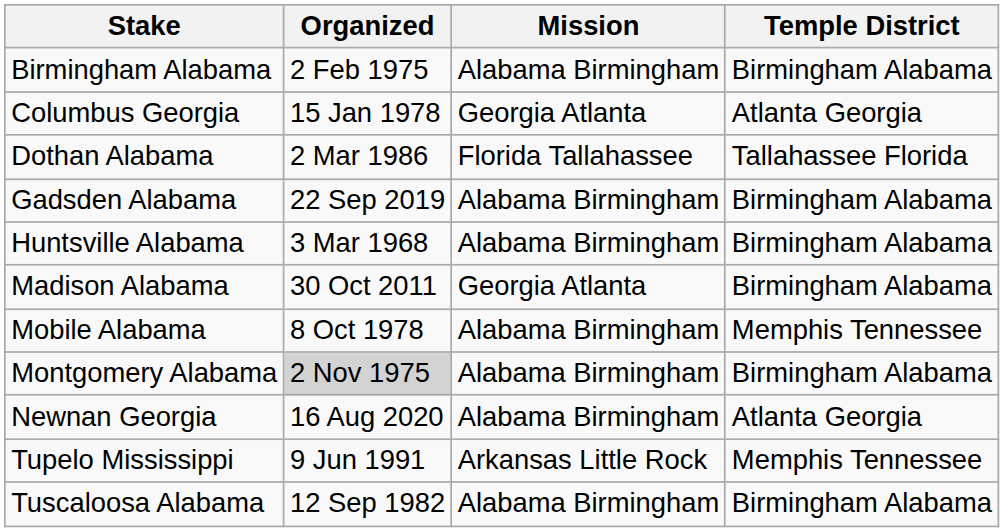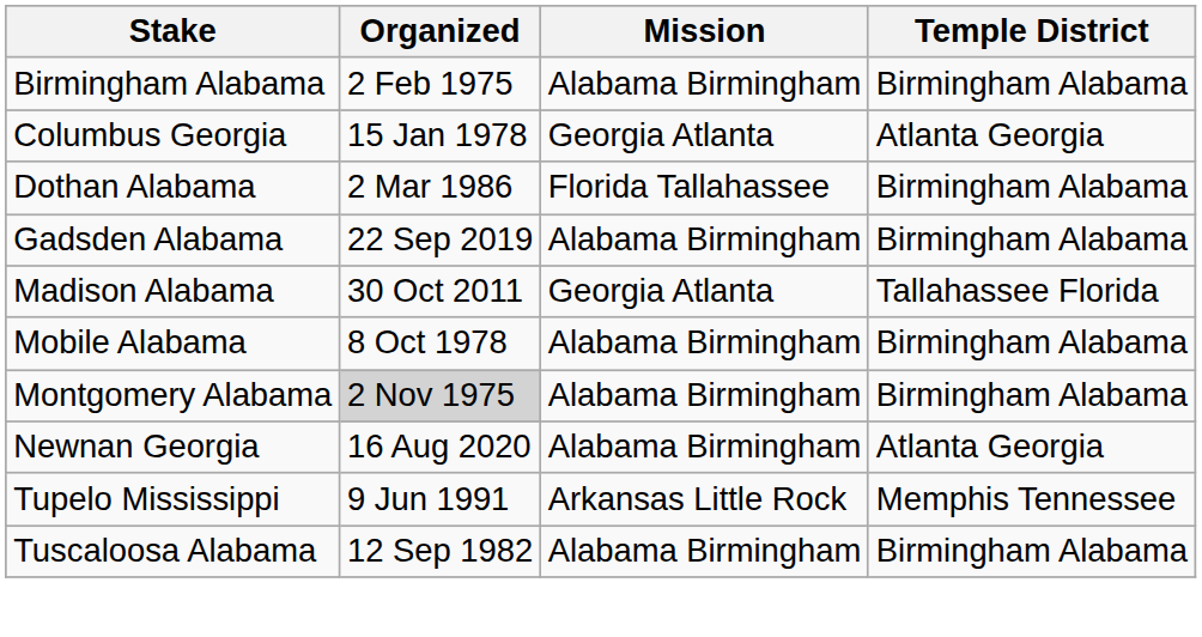Dothan Alabama | Temple District: Tallahassee Florida -> Birmingham Alabama
- row: Huntsville Alabama | 3 Mar 1968 | Alabama Birmingham | Birmingham Alabama
Madison Alabama | Temple District: Birmingham Alabama -> Tallahassee Florida
Mobile Alabama | Temple District: Memphis Tennessee -> Birmingham Alabama
